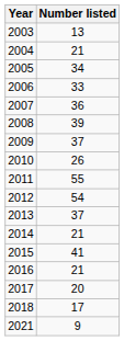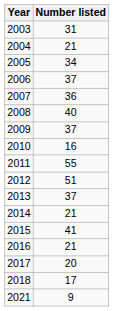2003 | Number listed: 13 -> 31
2006 | Number listed: 33 -> 37
2008 | Number listed: 39 -> 40
2010 | Number listed: 26 -> 16
2012 | Number listed: 54 -> 51
